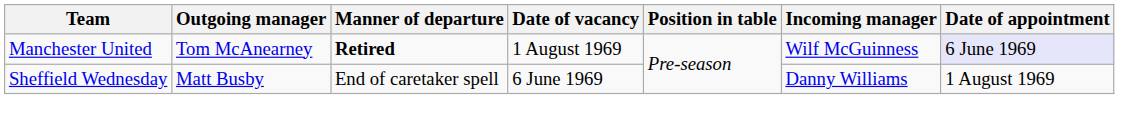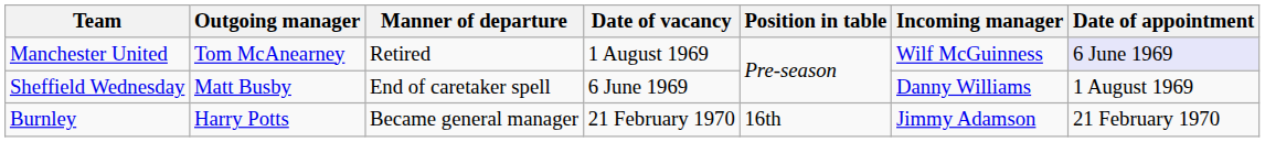Manchester United | Manner of departure: bold -> normal
+ row: Burnley | Harry Potts | Became general manager | 21 February 1970 | 16th | Jimmy Adamson | 21 February 1970
